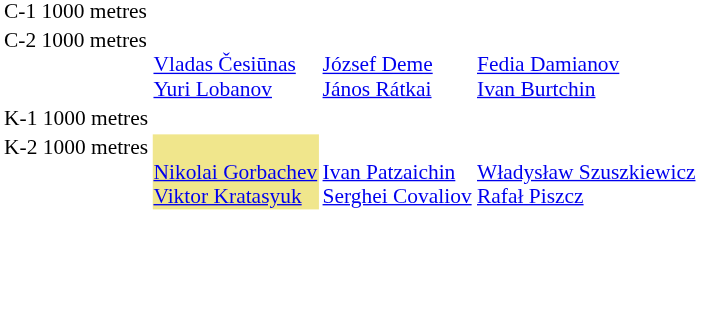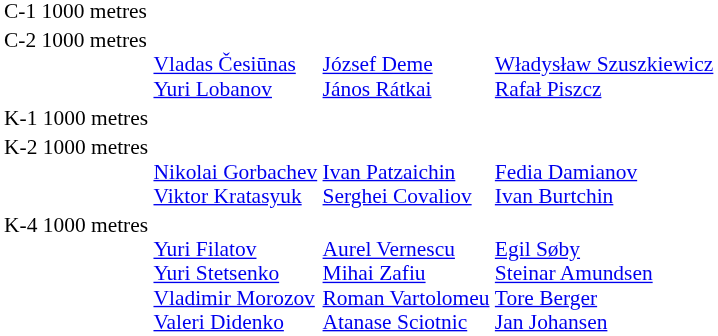C-2 1000 metres | column 4: Fedia Damianov Ivan Burtchin -> Władysław Szuszkiewicz Rafał Piszcz
K-2 1000 metres | column 2: khaki background -> no background
K-2 1000 metres | column 4: Władysław Szuszkiewicz Rafał Piszcz -> Fedia Damianov Ivan Burtchin
+ row: K-4 1000 metres | Yuri Filatov Yuri Stetsenko Vladimir Morozov Valeri Didenko | Aurel Vernescu Mihai Zafiu Roman Vartolomeu Atanase Sciotnic | Egil Søby Steinar Amundsen Tore Berger Jan Johansen
